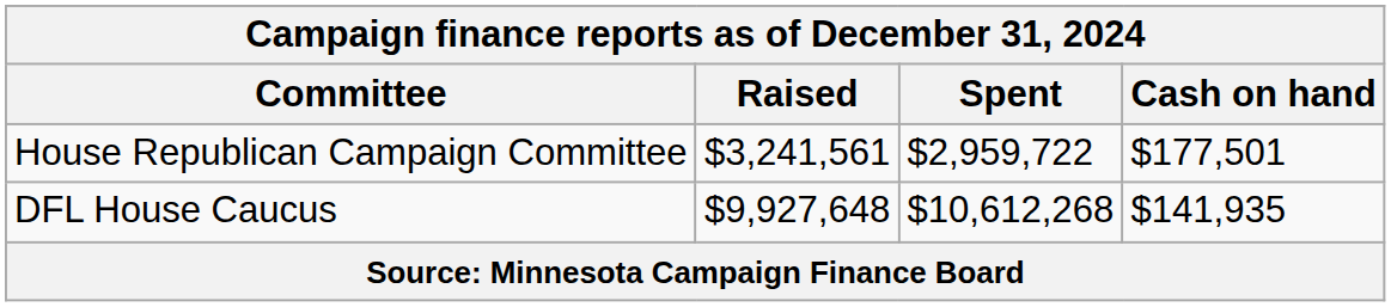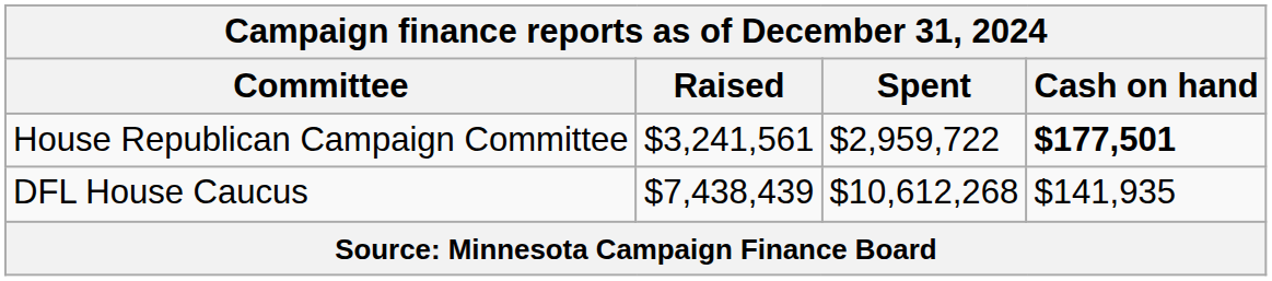House Republican Campaign Committee | Cash on hand: normal -> bold
DFL House Caucus | Raised: $9,927,648 -> $7,438,439
